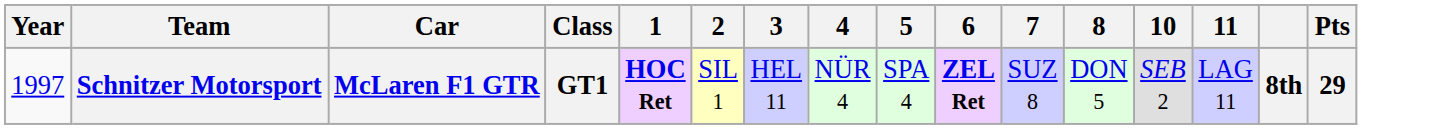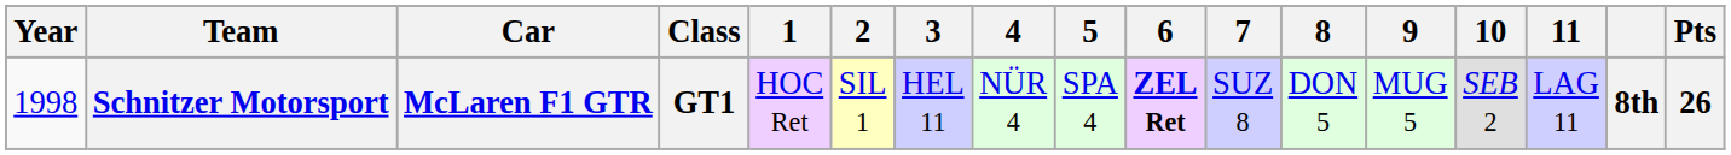+ column: 9 | MUG 5
Schnitzer Motorsport | Year: 1997 -> 1998
Schnitzer Motorsport | 1: bold -> normal
Schnitzer Motorsport | Pts: 29 -> 26
